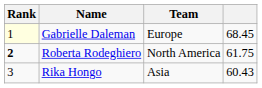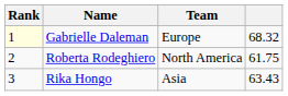Gabrielle Daleman | column 4: 68.45 -> 68.32
Roberta Rodeghiero | Rank: bold -> normal
Rika Hongo | column 4: 60.43 -> 63.43
